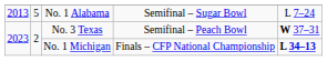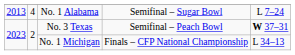No. 1 Alabama | column 2: 5 -> 4
No. 1 Michigan | column 5: bold -> normal
